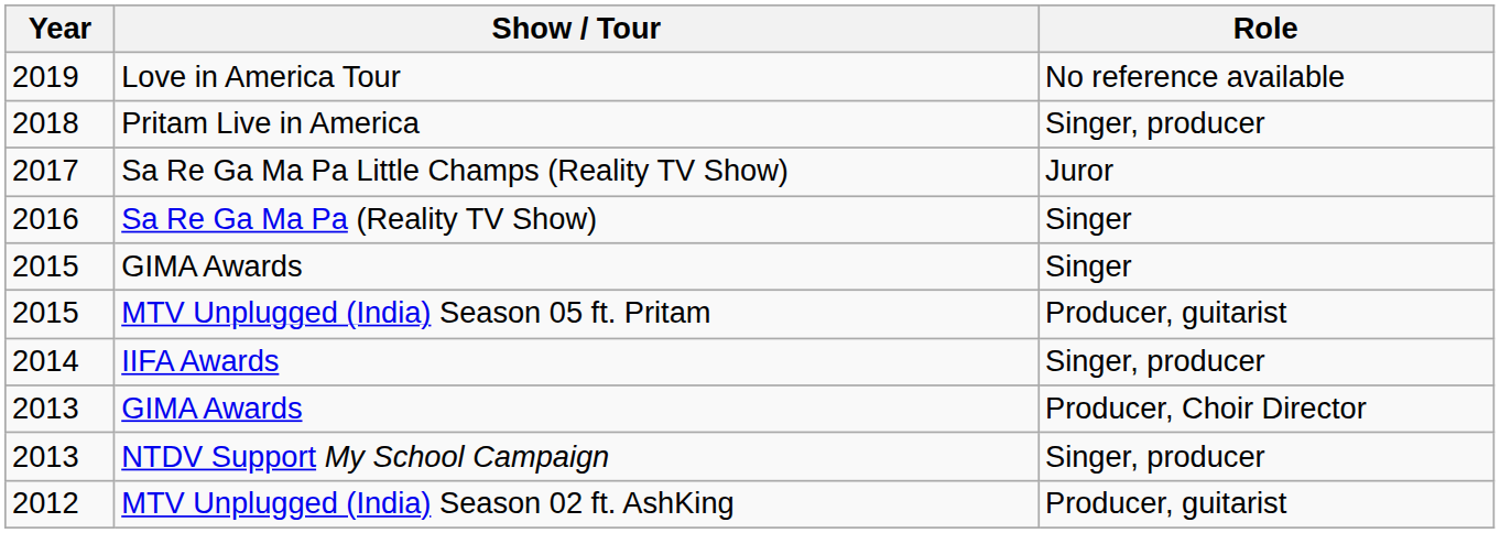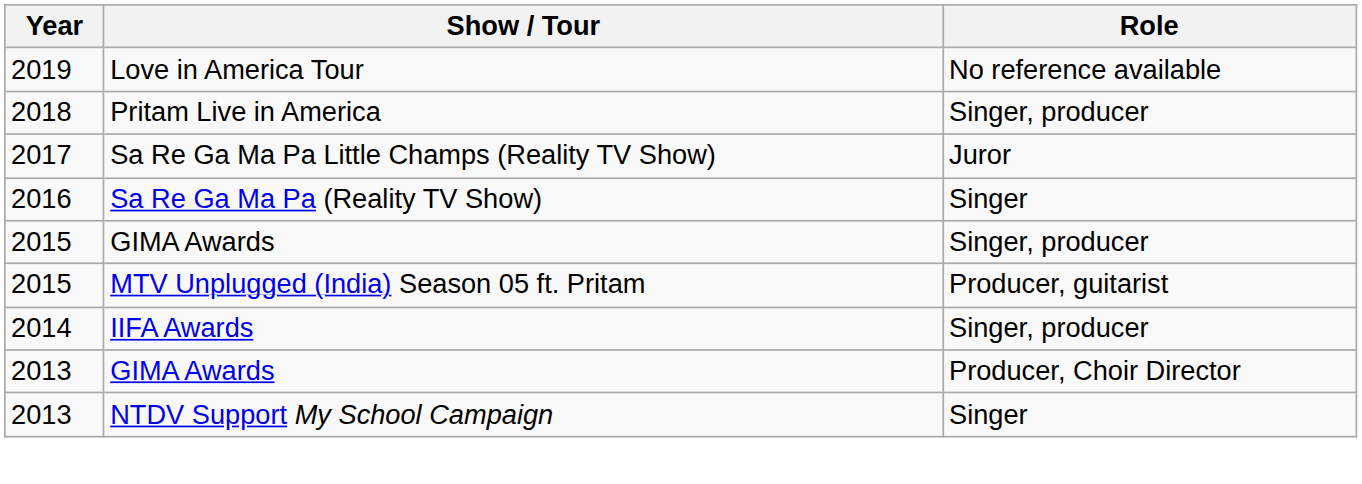2015 / GIMA Awards | Role: Singer -> Singer, producer
NTDV Support My School Campaign | Role: Singer, producer -> Singer
- row: 2012 | MTV Unplugged (India) Season 02 ft. AshKing | Producer, guitarist
